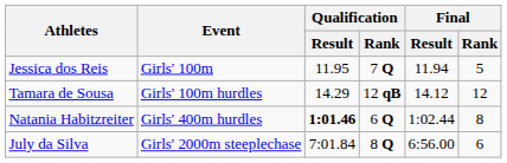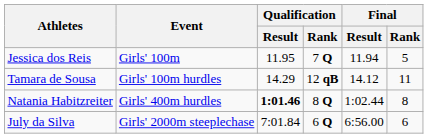Tamara de Sousa | Final / Rank: 12 -> 11
Natania Habitzreiter | Qualification / Rank: 6 Q -> 8 Q
July da Silva | Qualification / Rank: 8 Q -> 6 Q
